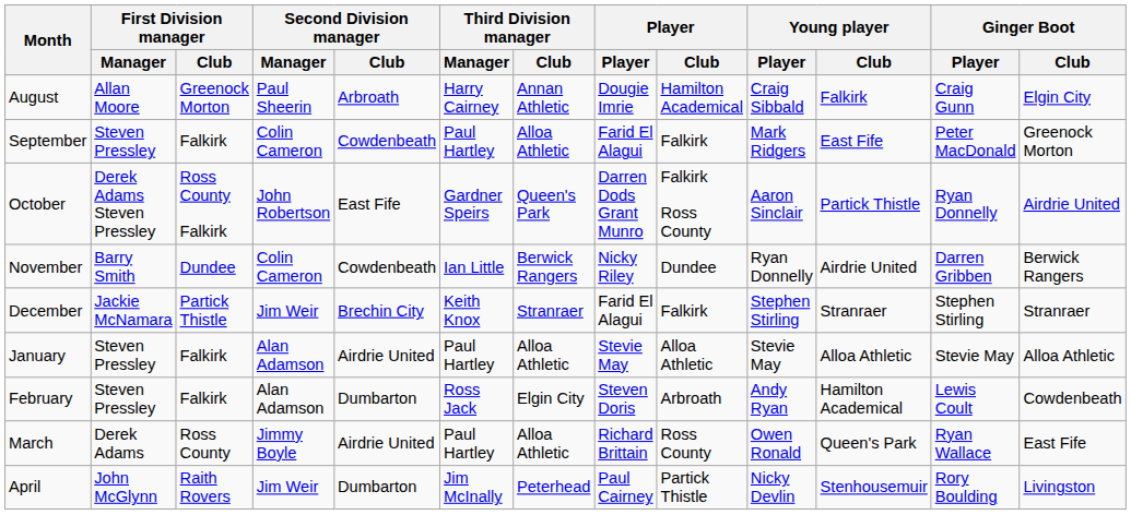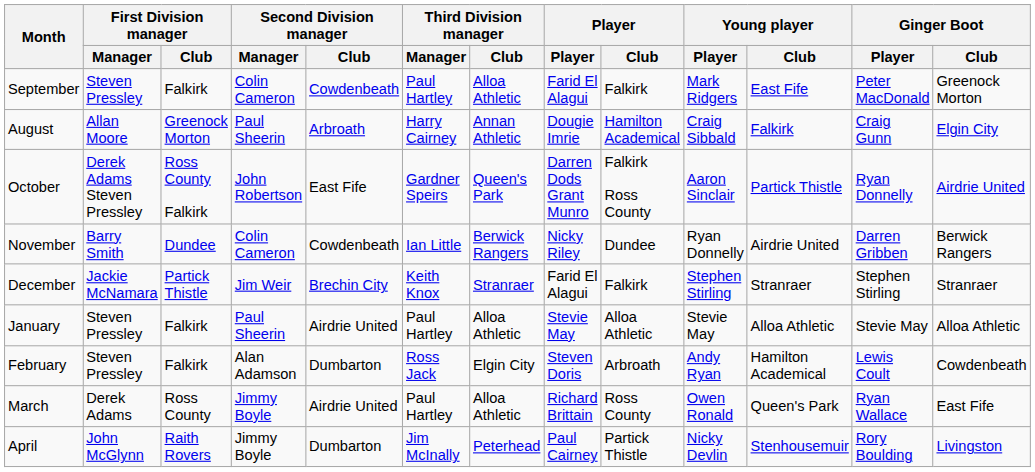rows swapped: August <-> September
January | Second Division manager / Manager: Alan Adamson -> Paul Sheerin
April | Second Division manager / Manager: Jim Weir -> Jimmy Boyle
